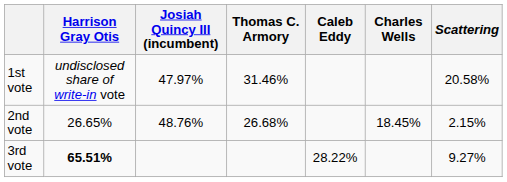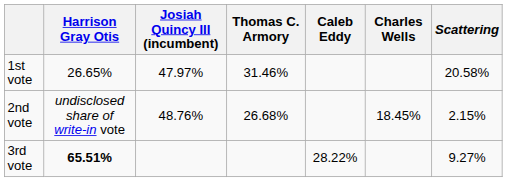1st vote | Harrison Gray Otis: undisclosed share of write-in vote -> 26.65%
2nd vote | Harrison Gray Otis: 26.65% -> undisclosed share of write-in vote
